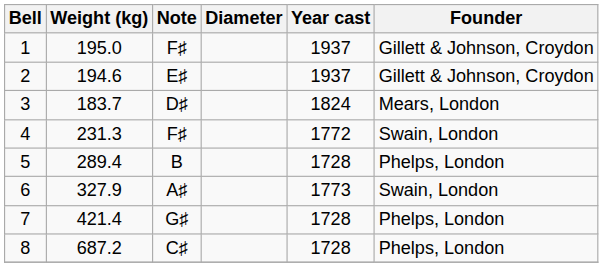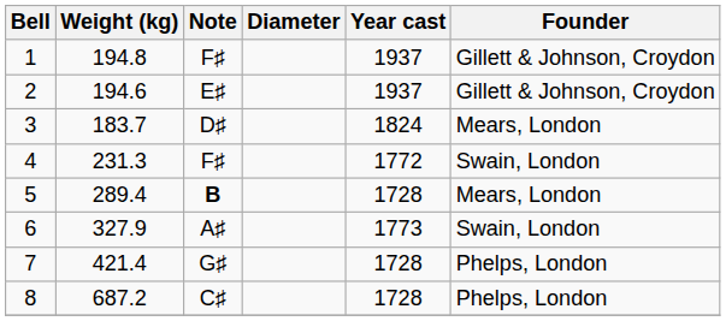1 | Weight (kg): 195.0 -> 194.8
5 | Note: normal -> bold
5 | Founder: Phelps, London -> Mears, London
